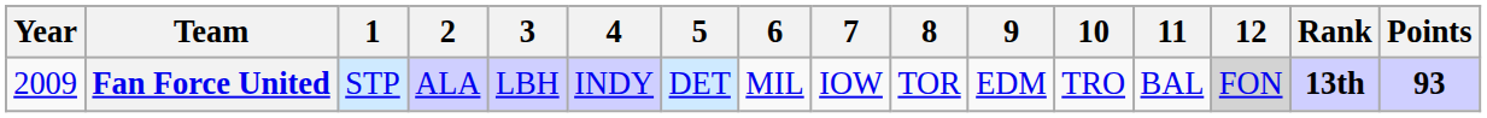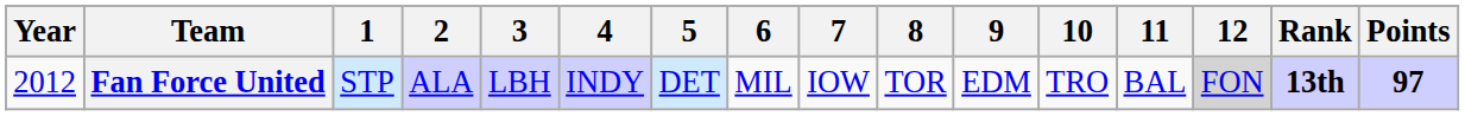Fan Force United | Year: 2009 -> 2012
Fan Force United | Points: 93 -> 97
